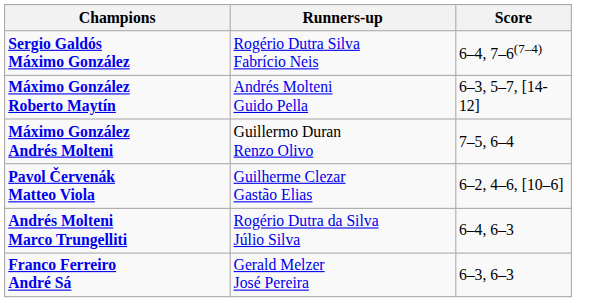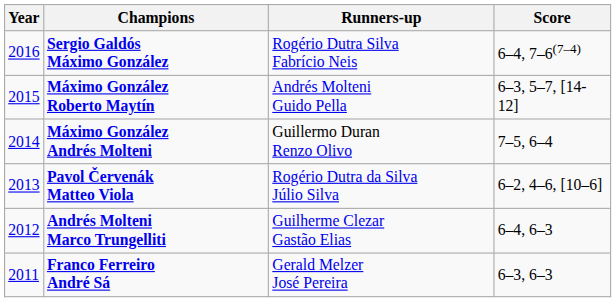+ column: Year | 2016 | 2015 | 2014 | 2013 | 2012 | 2011
Pavol Červenák Matteo Viola | Runners-up: Guilherme Clezar Gastão Elias -> Rogério Dutra da Silva Júlio Silva
Andrés Molteni Marco Trungelliti | Runners-up: Rogério Dutra da Silva Júlio Silva -> Guilherme Clezar Gastão Elias
